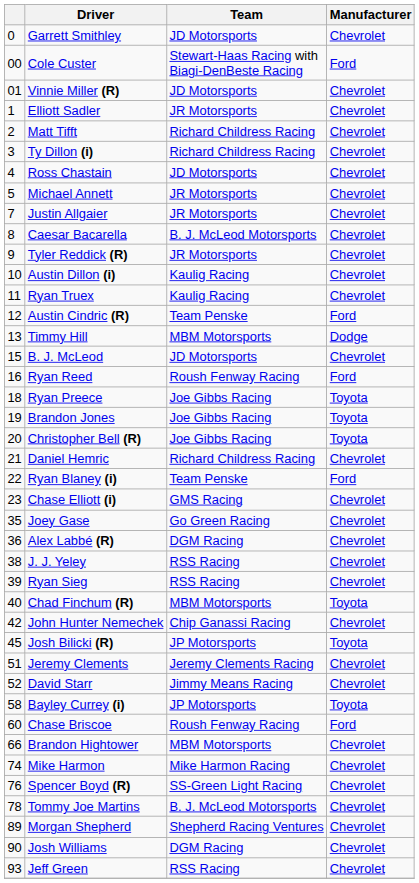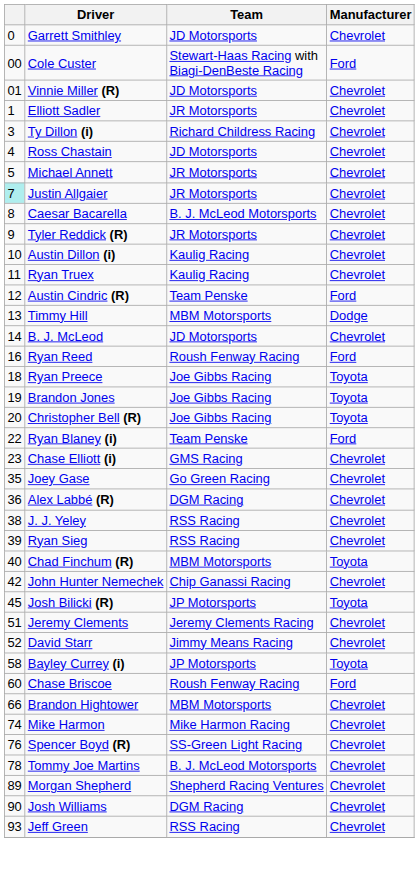- row: 2 | Matt Tifft | Richard Childress Racing | Chevrolet
Justin Allgaier | column 1: no background -> paleturquoise background
B. J. McLeod | column 1: 15 -> 14
- row: 21 | Daniel Hemric | Richard Childress Racing | Chevrolet
